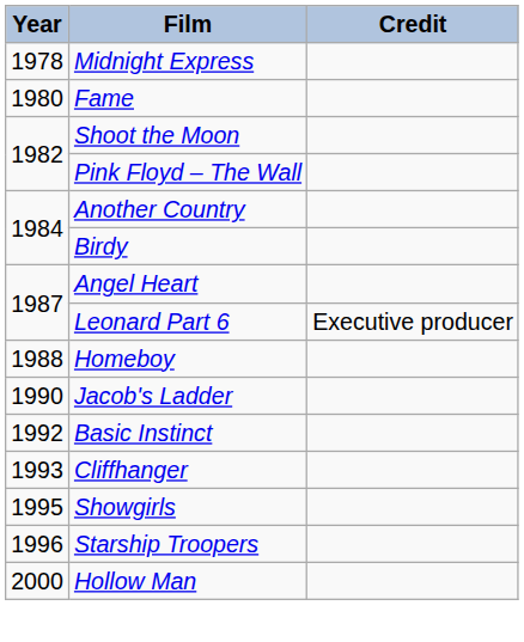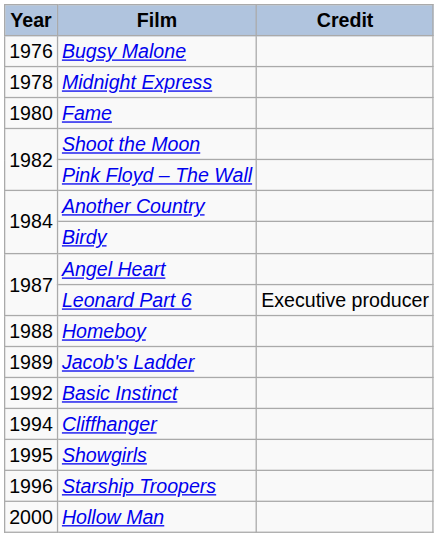+ row: 1976 | Bugsy Malone
Jacob's Ladder | Year: 1990 -> 1989
Cliffhanger | Year: 1993 -> 1994
